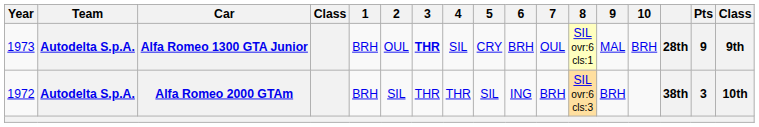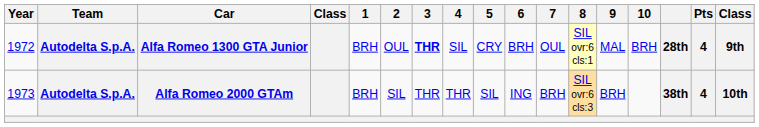Alfa Romeo 1300 GTA Junior | Year: 1973 -> 1972
Alfa Romeo 1300 GTA Junior | Pts: 9 -> 4
Alfa Romeo 2000 GTAm | Year: 1972 -> 1973
Alfa Romeo 2000 GTAm | Pts: 3 -> 4
